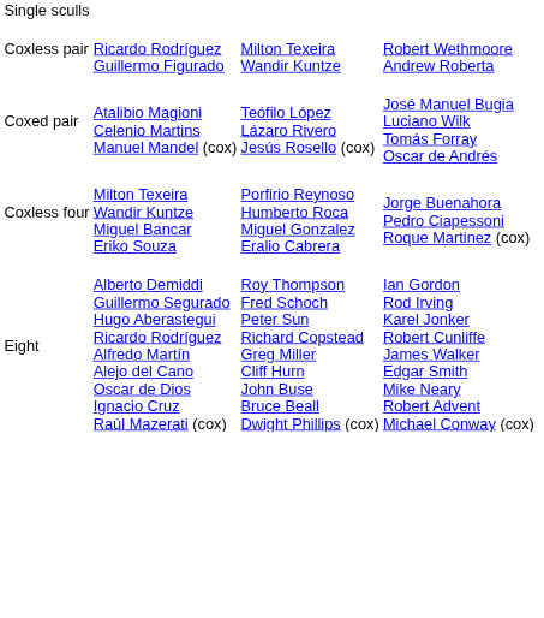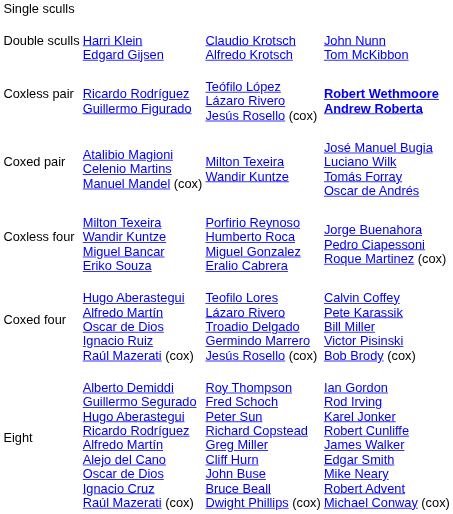+ row: Double sculls | Harri Klein Edgard Gijsen | Claudio Krotsch Alfredo Krotsch | John Nunn Tom McKibbon
Coxless pair | column 3: Milton Texeira Wandir Kuntze -> Teófilo López Lázaro Rivero Jesús Rosello (cox)
Coxless pair | column 4: normal -> bold
Coxed pair | column 3: Teófilo López Lázaro Rivero Jesús Rosello (cox) -> Milton Texeira Wandir Kuntze
+ row: Coxed four | Hugo Aberastegui Alfredo Martín Oscar de Dios Ignacio Ruiz Raúl Mazerati (cox) | Teofilo Lores Lázaro Rivero Troadio Delgado Germindo Marrero Jesús Rosello (cox) | Calvin Coffey Pete Karassik Bill Miller Victor Pisinski Bob Brody (cox)
